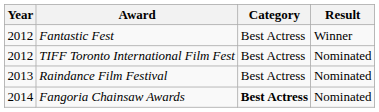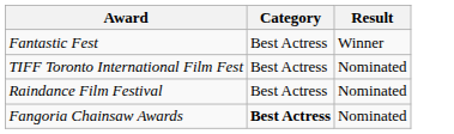- column: Year | 2012 | 2012 | 2013 | 2014
